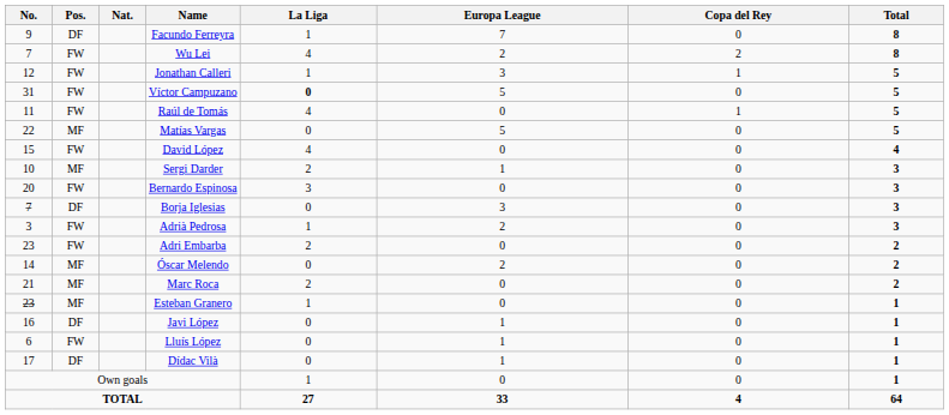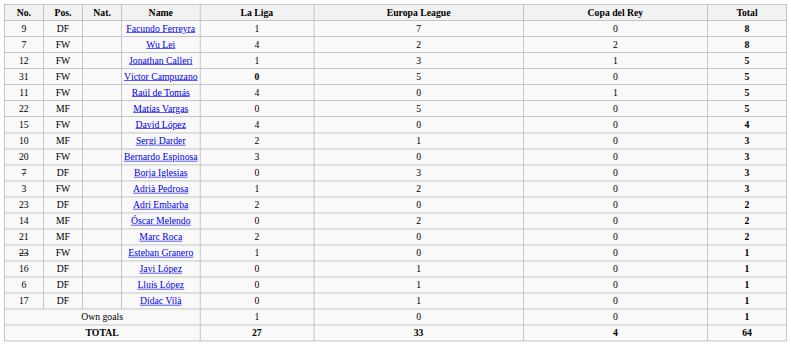Adri Embarba | Pos.: FW -> DF
Esteban Granero | Pos.: MF -> FW
Lluís López | Pos.: FW -> DF
